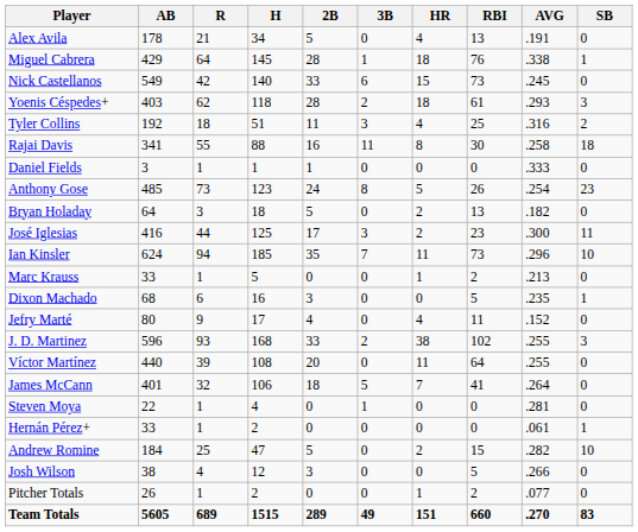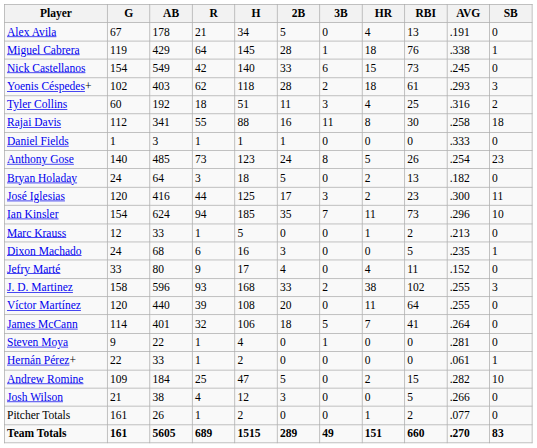+ column: G | 67 | 119 | 154 | 102 | 60 | 112 | 1 | 140 | 24 | 120 | 154 | 12 | 24 | 33 | 158 | 120 | 114 | 9 | 22 | 109 | 21 | 161 | 161
